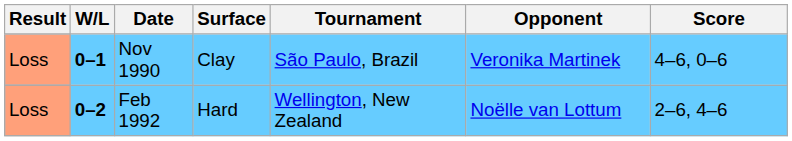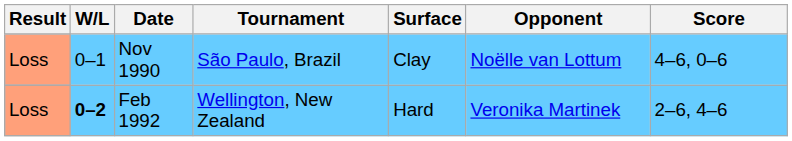columns swapped: Tournament <-> Surface
Nov 1990 | W/L: bold -> normal
Nov 1990 | Opponent: Veronika Martinek -> Noëlle van Lottum
Feb 1992 | Opponent: Noëlle van Lottum -> Veronika Martinek
